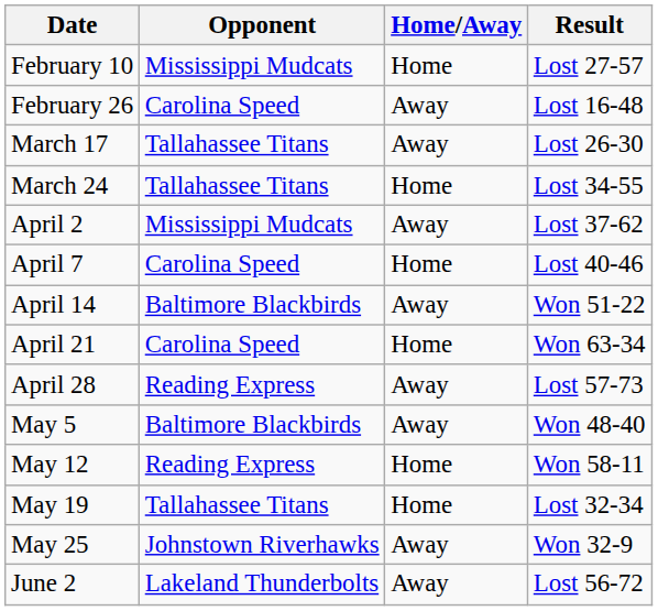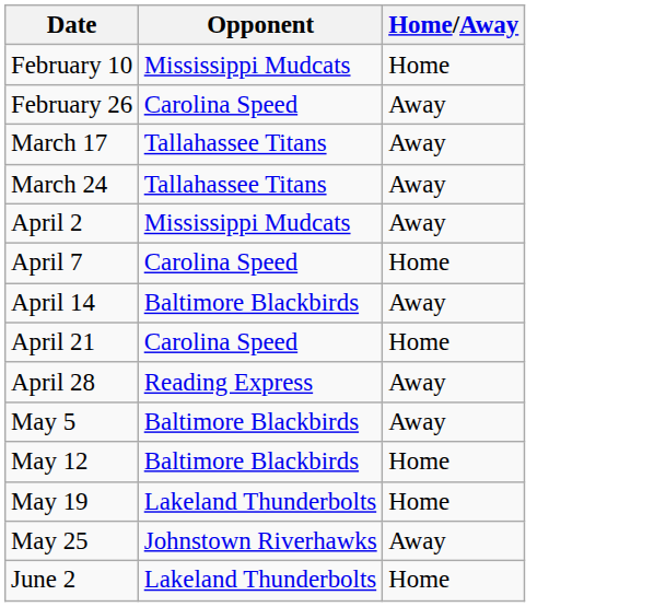- column: Result | Lost 27-57 | Lost 16-48 | Lost 26-30 | Lost 34-55 | Lost 37-62 | Lost 40-46 | Won 51-22 | Won 63-34 | Lost 57-73 | Won 48-40 | Won 58-11 | Lost 32-34 | Won 32-9 | Lost 56-72
March 24 | Home/Away: Home -> Away
May 12 | Opponent: Reading Express -> Baltimore Blackbirds
May 19 | Opponent: Tallahassee Titans -> Lakeland Thunderbolts
June 2 | Home/Away: Away -> Home
